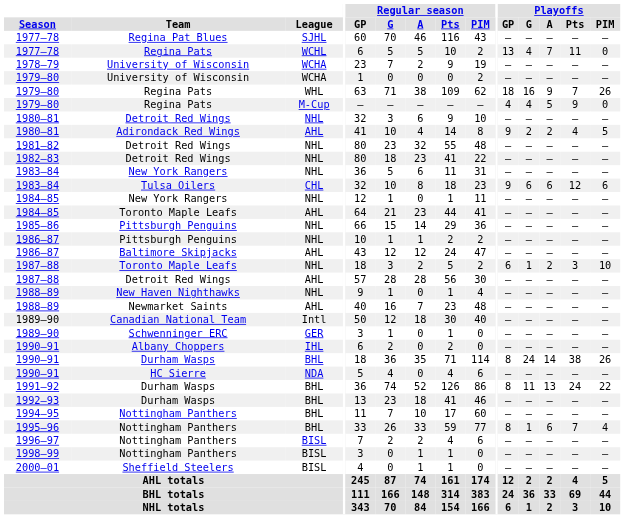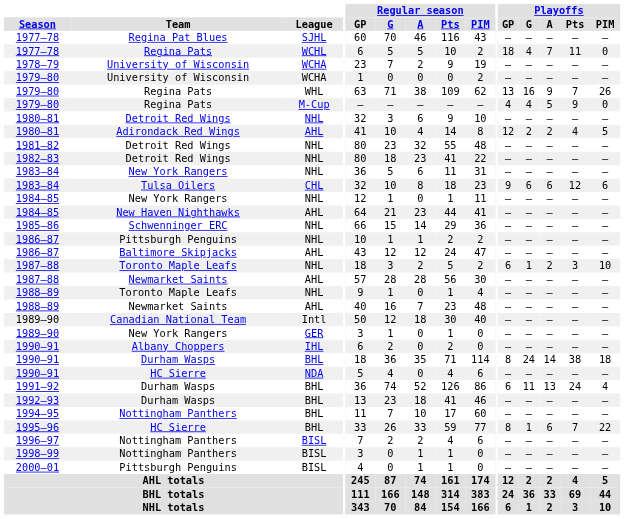1977–78 / WCHL | Playoffs / GP: 13 -> 18
1979–80 / WHL | Playoffs / GP: 18 -> 13
1980–81 / AHL | Playoffs / GP: 9 -> 12
1984–85 / AHL | Team: Toronto Maple Leafs -> New Haven Nighthawks
1985–86 | Team: Pittsburgh Penguins -> Schwenninger ERC
1987–88 / AHL | Team: Detroit Red Wings -> Newmarket Saints
1988–89 / NHL | Team: New Haven Nighthawks -> Toronto Maple Leafs
1989–90 / GER | Team: Schwenninger ERC -> New York Rangers
1990–91 / BHL | Playoffs / PIM: 26 -> 18
1991–92 | Playoffs / GP: 8 -> 6
1991–92 | Playoffs / PIM: 22 -> 4
1995–96 | Team: Nottingham Panthers -> HC Sierre
1995–96 | Playoffs / PIM: 4 -> 22
2000–01 | Team: Sheffield Steelers -> Pittsburgh Penguins
